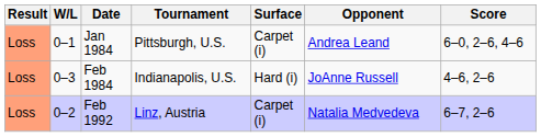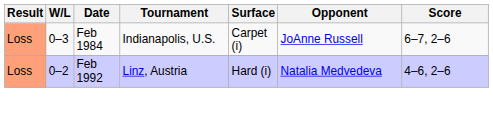- row: Loss | 0–1 | Jan 1984 | Pittsburgh, U.S. | Carpet (i) | Andrea Leand | 6–0, 2–6, 4–6
Feb 1984 | Surface: Hard (i) -> Carpet (i)
Feb 1984 | Score: 4–6, 2–6 -> 6–7, 2–6
Feb 1992 | Surface: Carpet (i) -> Hard (i)
Feb 1992 | Score: 6–7, 2–6 -> 4–6, 2–6
